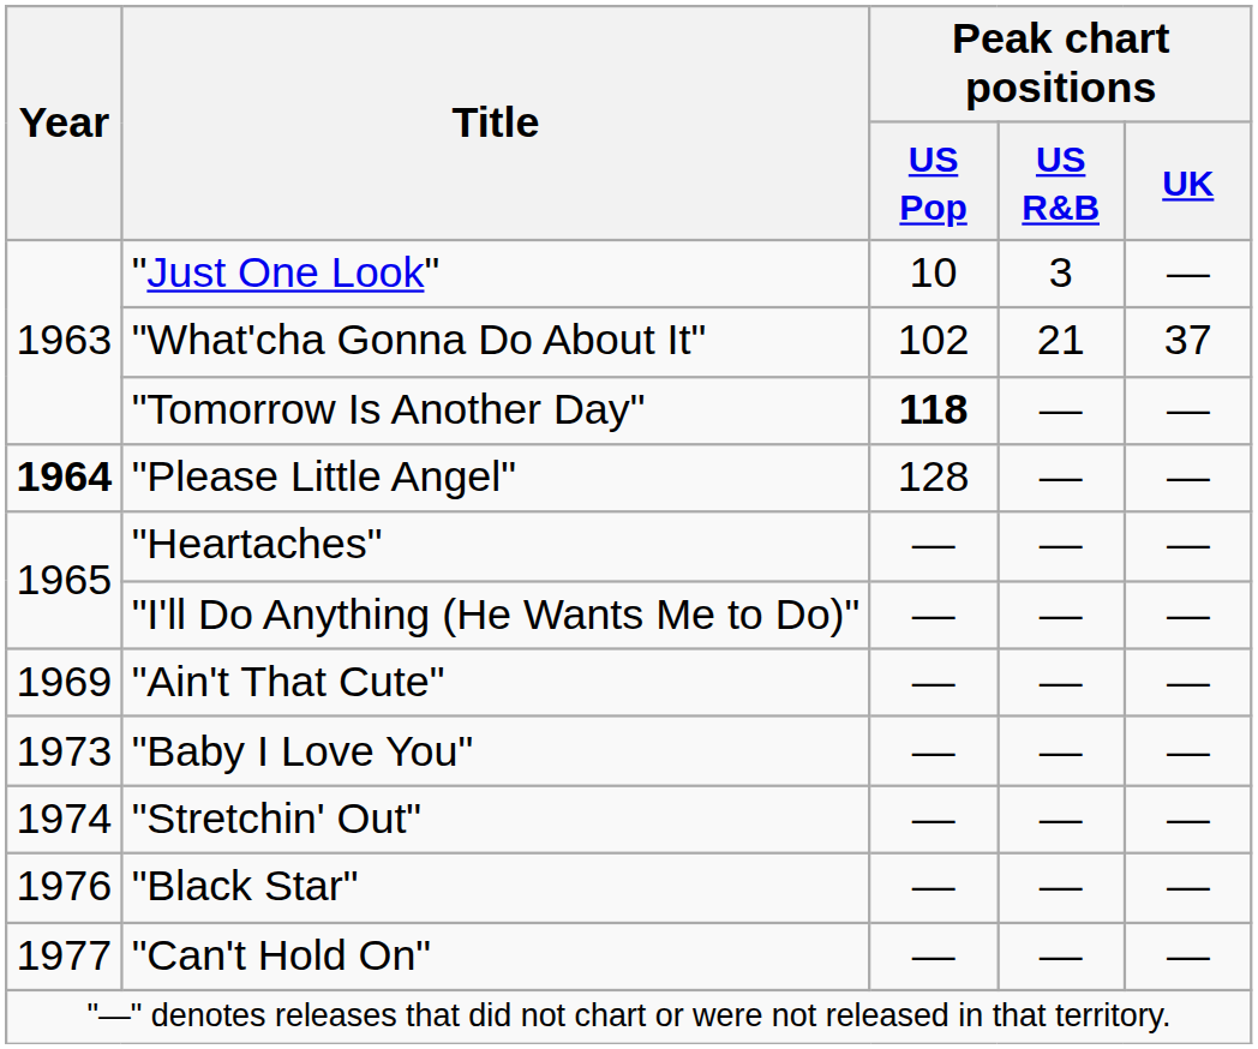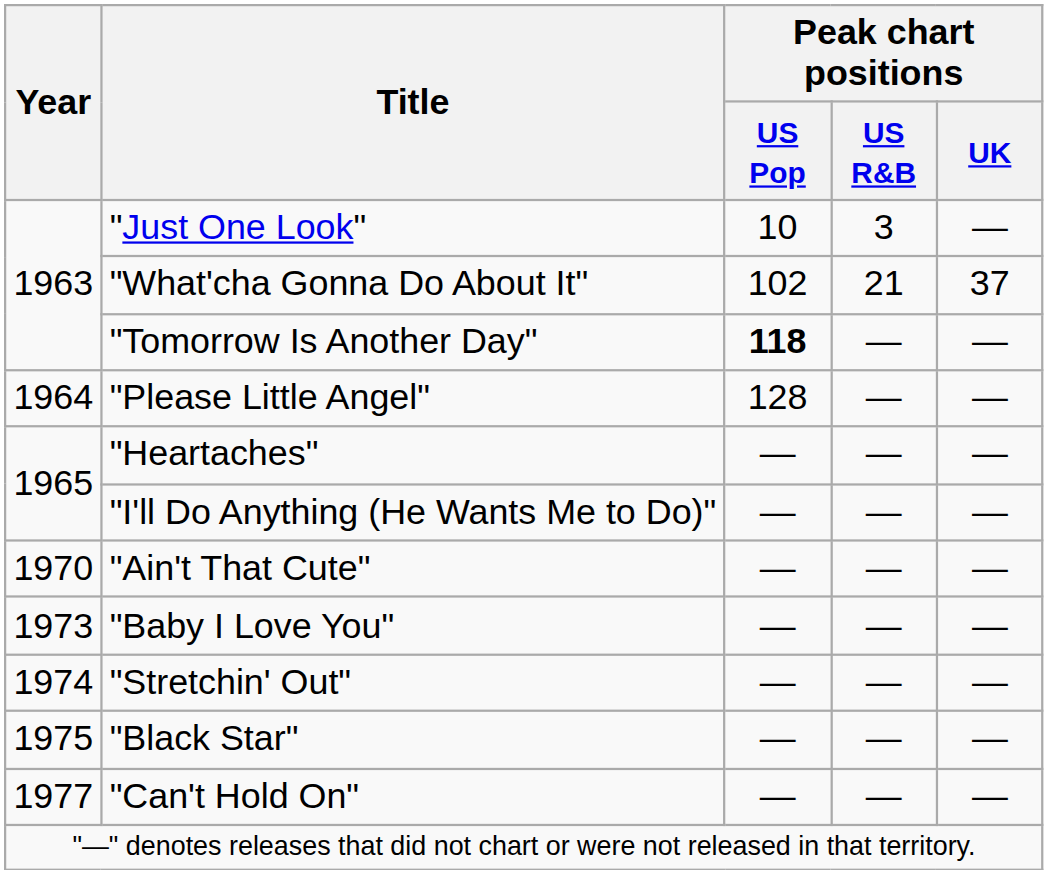"Please Little Angel" | Year: bold -> normal
"Ain't That Cute" | Year: 1969 -> 1970
"Black Star" | Year: 1976 -> 1975
